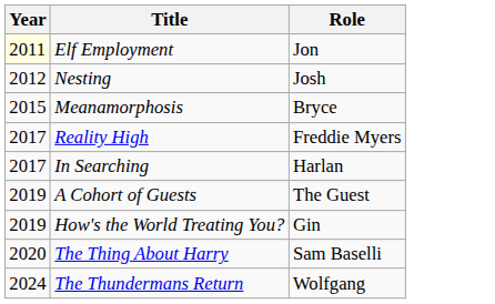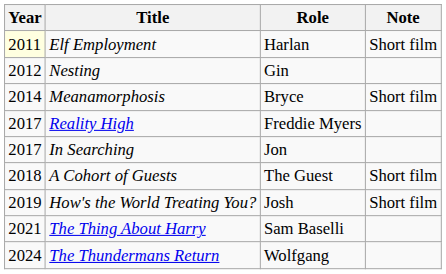+ column: Note | Short film | Short film | Short film | Short film
Elf Employment | Role: Jon -> Harlan
Nesting | Role: Josh -> Gin
Meanamorphosis | Year: 2015 -> 2014
In Searching | Role: Harlan -> Jon
A Cohort of Guests | Year: 2019 -> 2018
How's the World Treating You? | Role: Gin -> Josh
The Thing About Harry | Year: 2020 -> 2021
